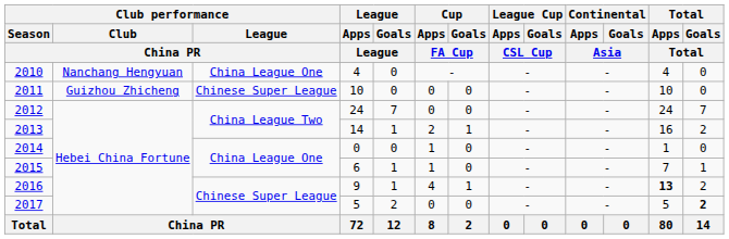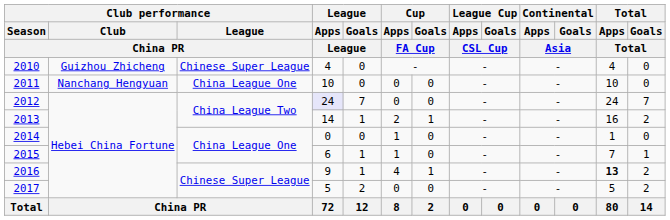2010 | Club performance / Club / China PR: Nanchang Hengyuan -> Guizhou Zhicheng
2010 | Club performance / League / China PR: China League One -> Chinese Super League
2011 | Club performance / Club / China PR: Guizhou Zhicheng -> Nanchang Hengyuan
2011 | Club performance / League / China PR: Chinese Super League -> China League One
2012 | League / Apps / League: no background -> lavender background
2017 | Total / Goals / Total: bold -> normal
